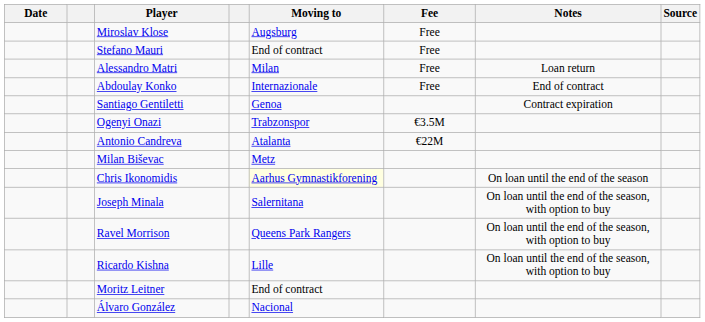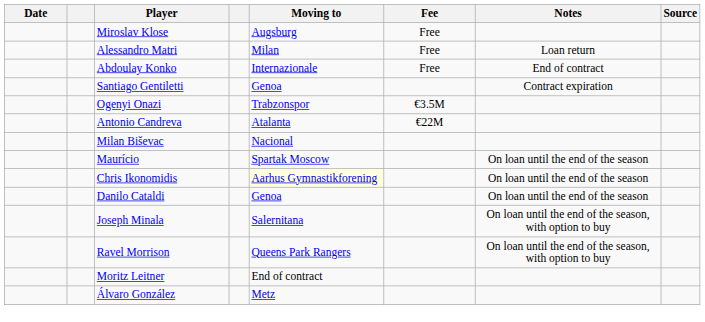- row: Stefano Mauri | End of contract | Free
Milan Biševac | Moving to: Metz -> Nacional
+ row: Maurício | Spartak Moscow | On loan until the end of the season
+ row: Danilo Cataldi | Genoa | On loan until the end of the season
- row: Ricardo Kishna | Lille | On loan until the end of the season, with option to buy
Álvaro González | Moving to: Nacional -> Metz
